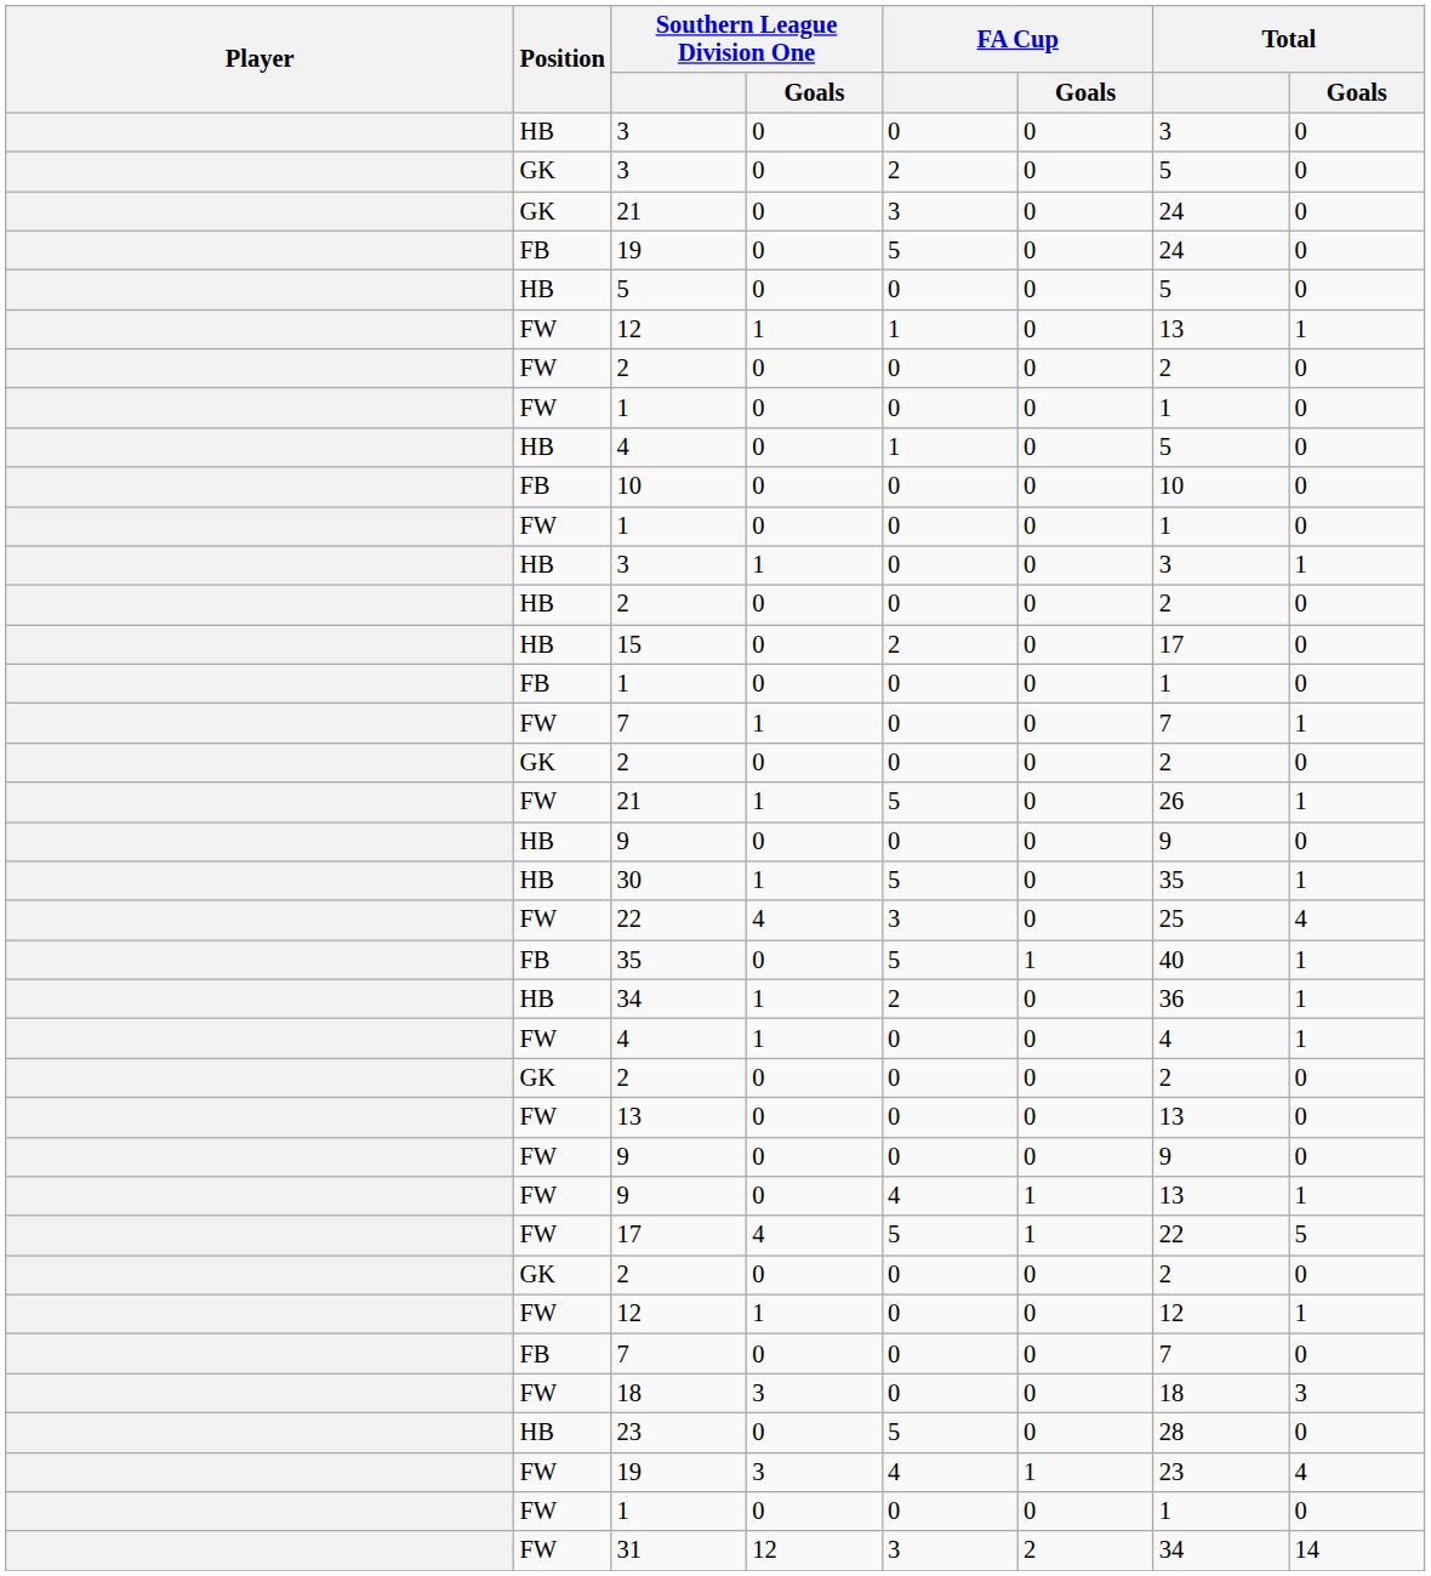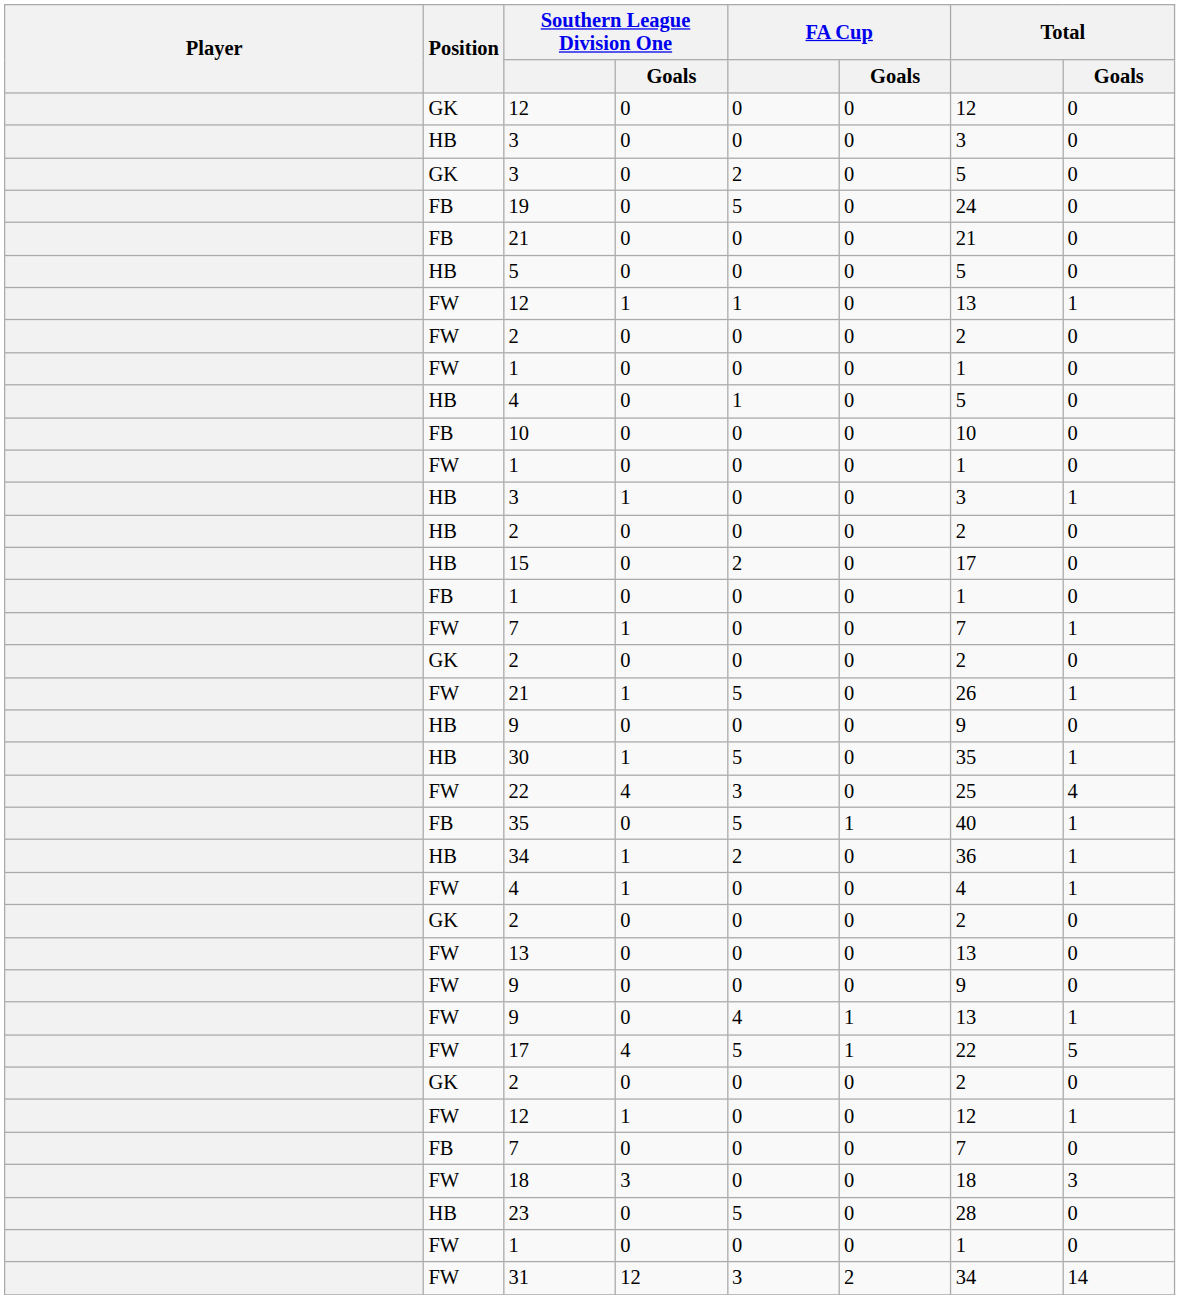+ row: GK | 12 | 0 | 0 | 0 | 12 | 0
- row: GK | 21 | 0 | 3 | 0 | 24 | 0
+ row: FB | 21 | 0 | 0 | 0 | 21 | 0
- row: FW | 19 | 3 | 4 | 1 | 23 | 4
